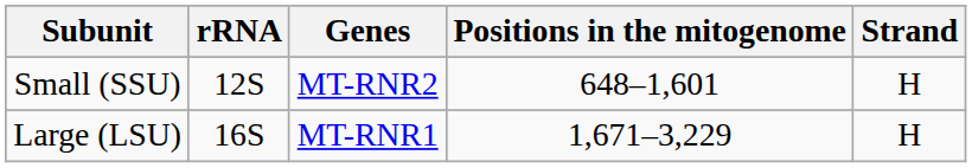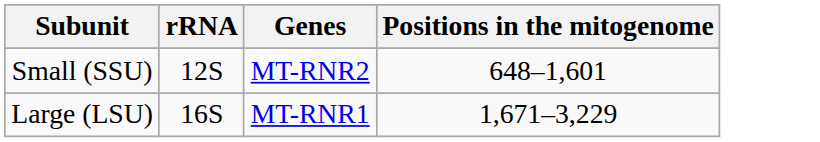- column: Strand | H | H
